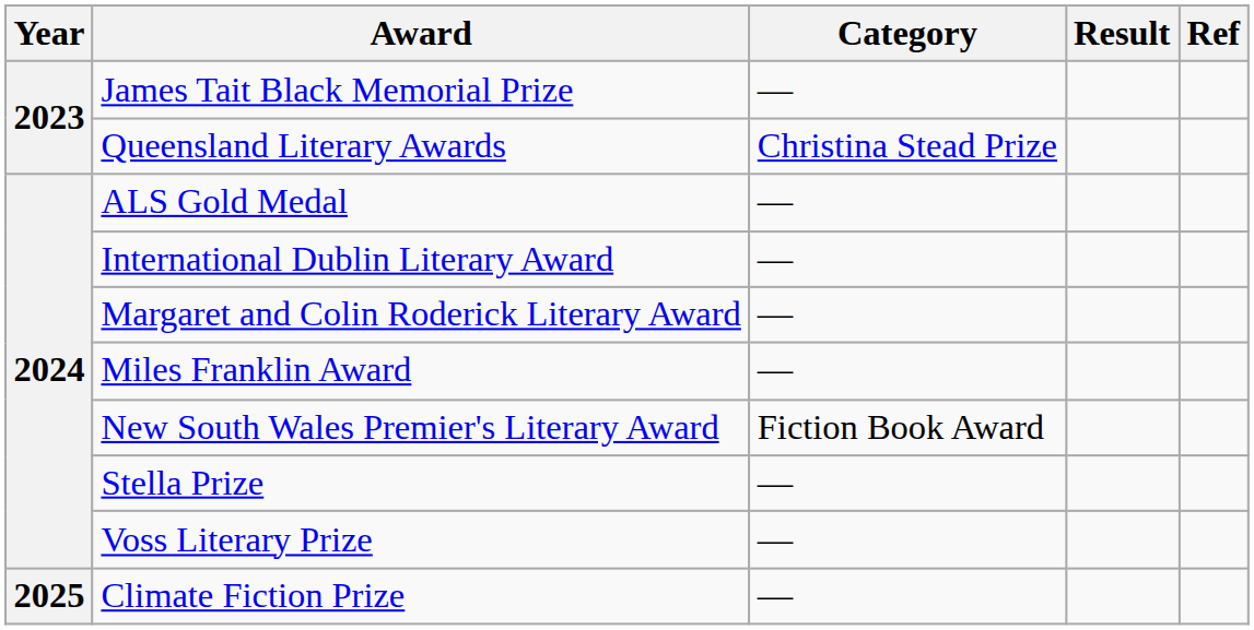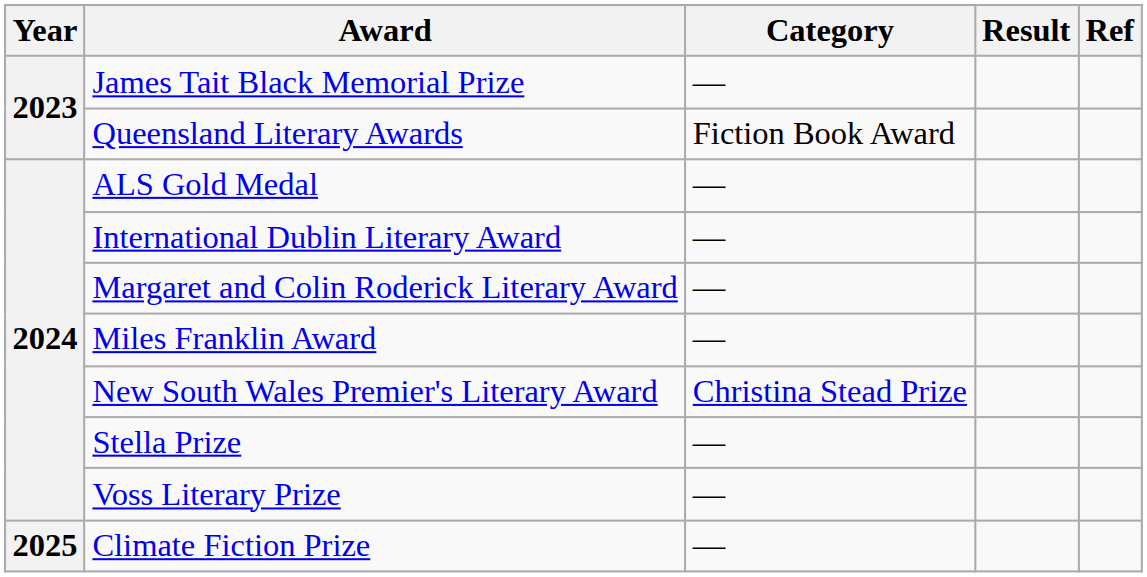Queensland Literary Awards | Category: Christina Stead Prize -> Fiction Book Award
New South Wales Premier's Literary Award | Category: Fiction Book Award -> Christina Stead Prize
